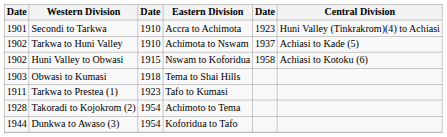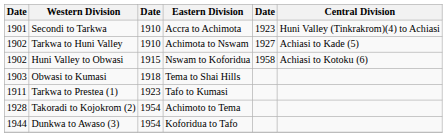Tarkwa to Huni Valley | column 5: 1937 -> 1927
